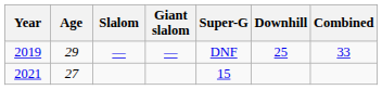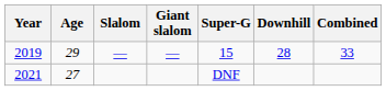2019 | Super-G: DNF -> 15
2019 | Downhill: 25 -> 28
2021 | Super-G: 15 -> DNF
